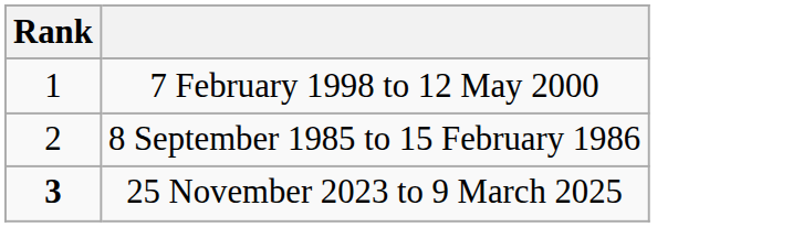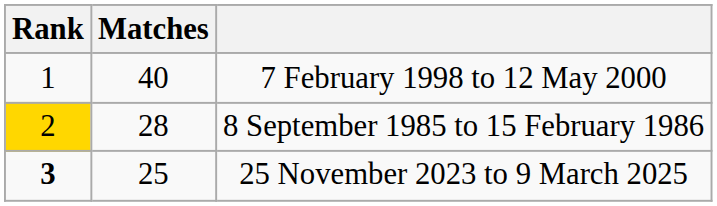+ column: Matches | 40 | 28 | 25
8 September 1985 to 15 February 1986 | Rank: no background -> gold background
